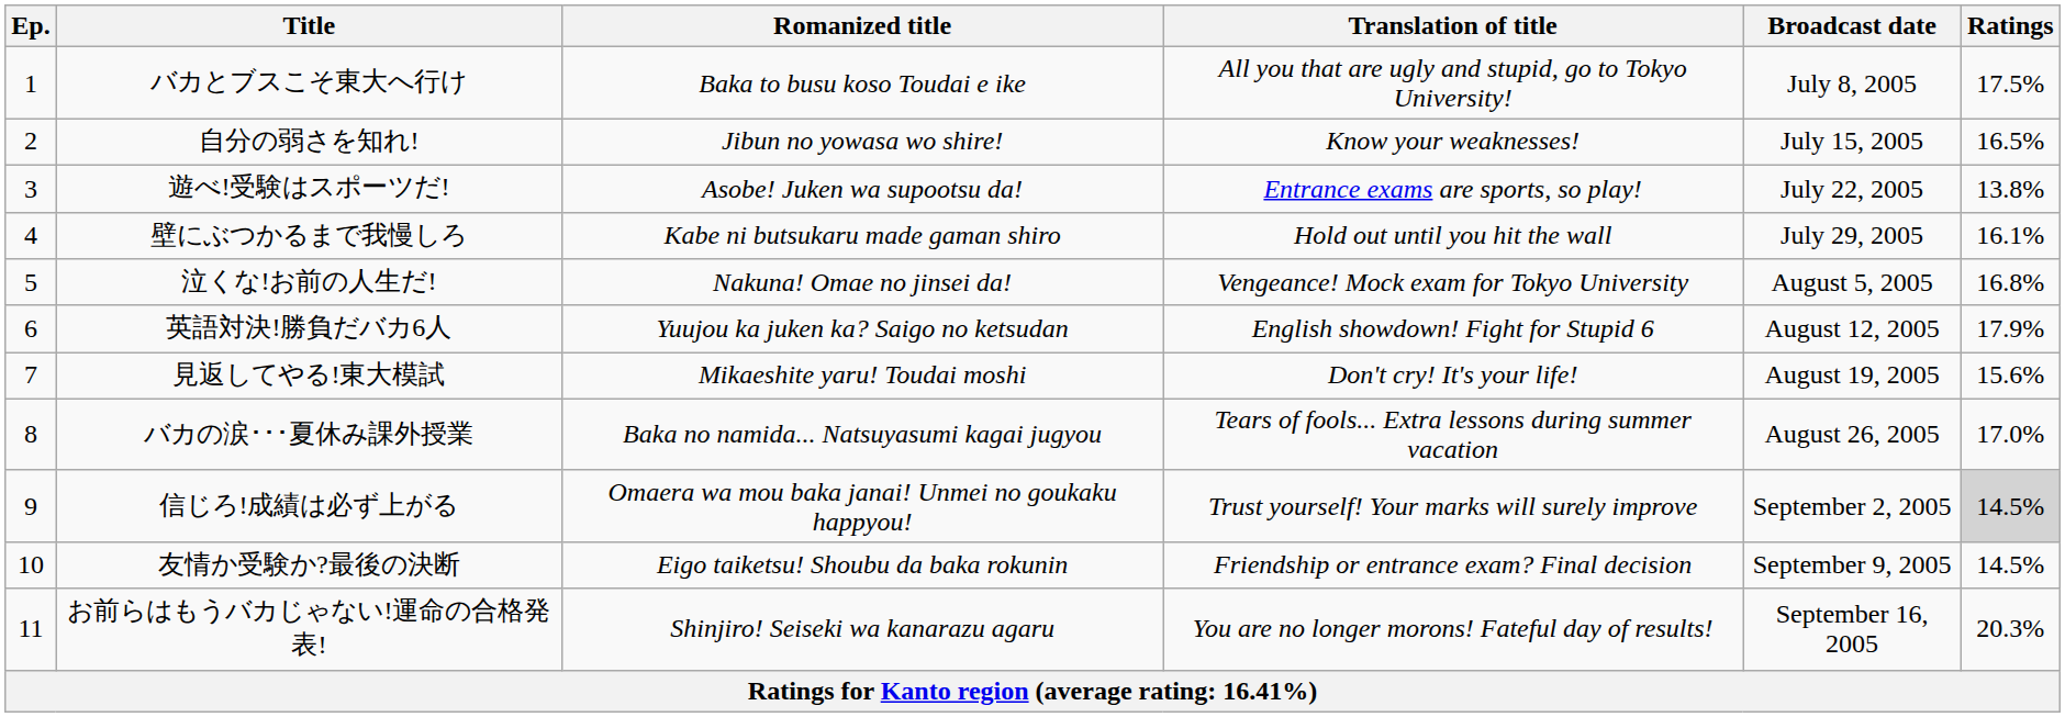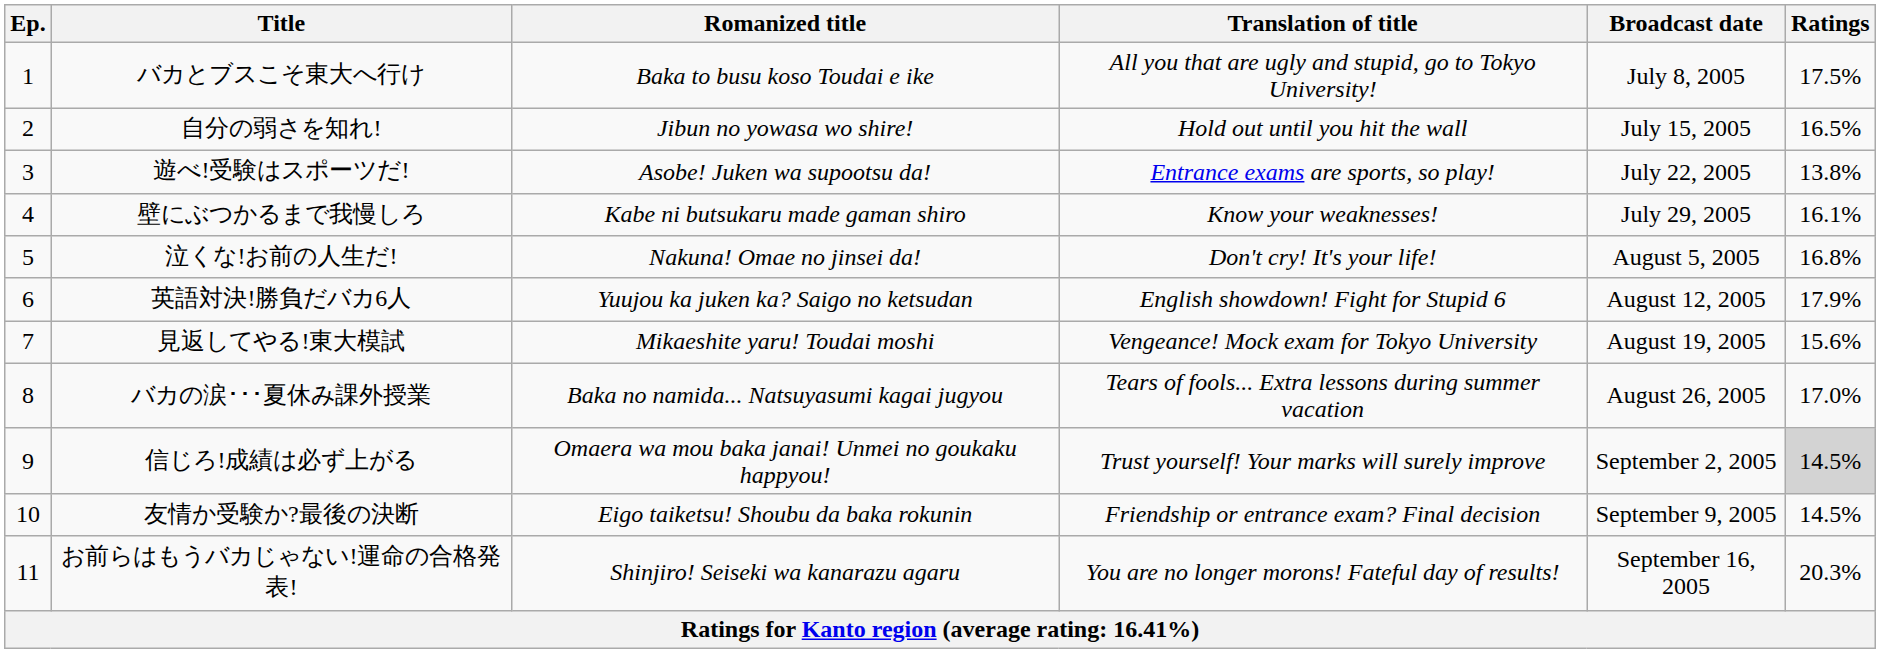自分の弱さを知れ! | Translation of title: Know your weaknesses! -> Hold out until you hit the wall
壁にぶつかるまで我慢しろ | Translation of title: Hold out until you hit the wall -> Know your weaknesses!
泣くな!お前の人生だ! | Translation of title: Vengeance! Mock exam for Tokyo University -> Don't cry! It's your life!
見返してやる!東大模試 | Translation of title: Don't cry! It's your life! -> Vengeance! Mock exam for Tokyo University
